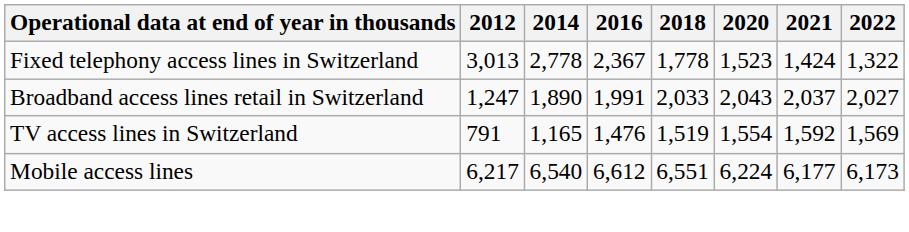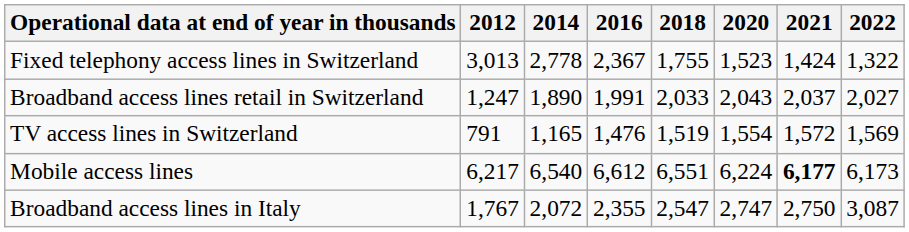Fixed telephony access lines in Switzerland | 2018: 1,778 -> 1,755
TV access lines in Switzerland | 2021: 1,592 -> 1,572
Mobile access lines | 2021: normal -> bold
+ row: Broadband access lines in Italy | 1,767 | 2,072 | 2,355 | 2,547 | 2,747 | 2,750 | 3,087
